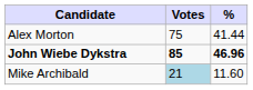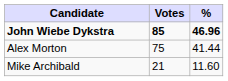rows swapped: John Wiebe Dykstra <-> Alex Morton
Mike Archibald | Votes: lightblue background -> no background
